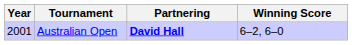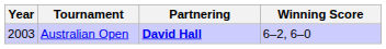Australian Open | Year: 2001 -> 2003
